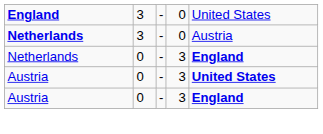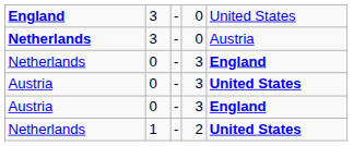+ row: Netherlands | 1 | - | 2 | United States
